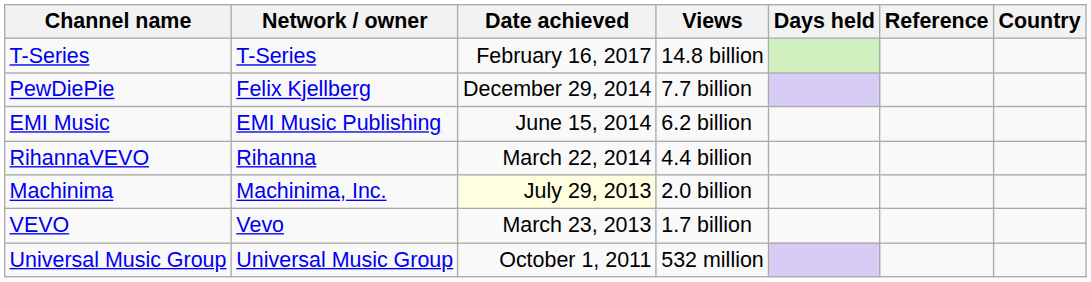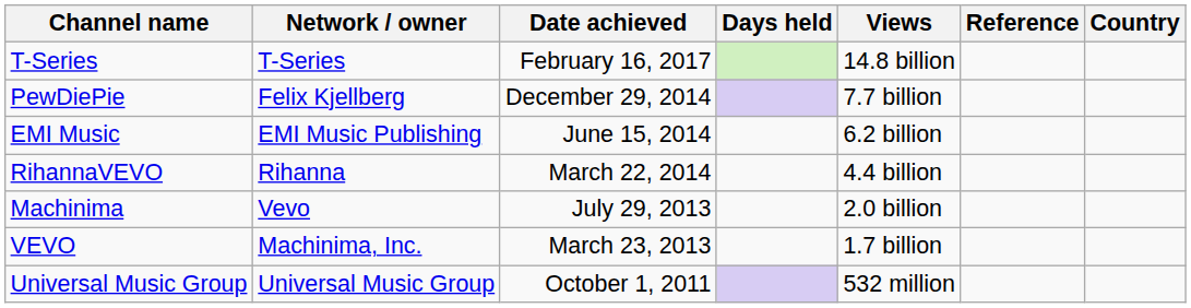columns swapped: Days held <-> Views
Machinima | Network / owner: Machinima, Inc. -> Vevo
Machinima | Date achieved: lightyellow background -> no background
VEVO | Network / owner: Vevo -> Machinima, Inc.
